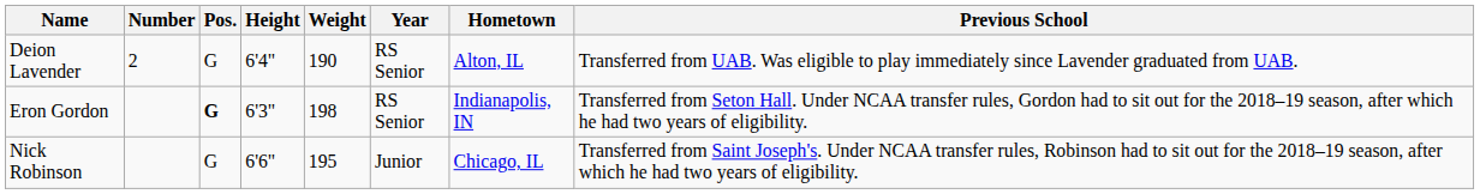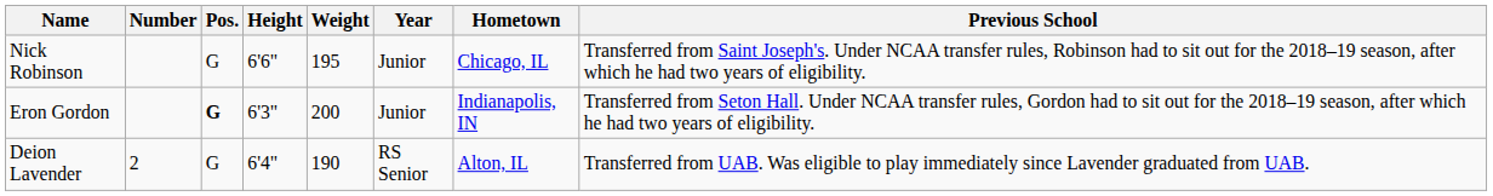rows swapped: Deion Lavender <-> Nick Robinson
Eron Gordon | Weight: 198 -> 200
Eron Gordon | Year: RS Senior -> Junior
